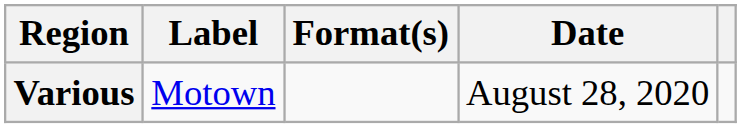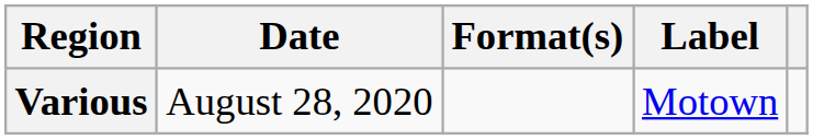columns swapped: Date <-> Label
